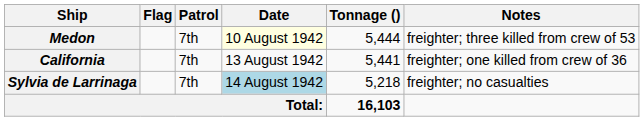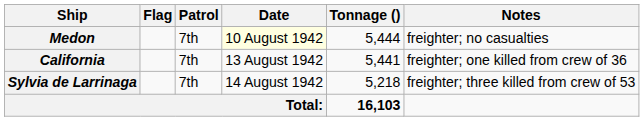Medon | Notes: freighter; three killed from crew of 53 -> freighter; no casualties
Sylvia de Larrinaga | Date: lightblue background -> no background
Sylvia de Larrinaga | Notes: freighter; no casualties -> freighter; three killed from crew of 53
